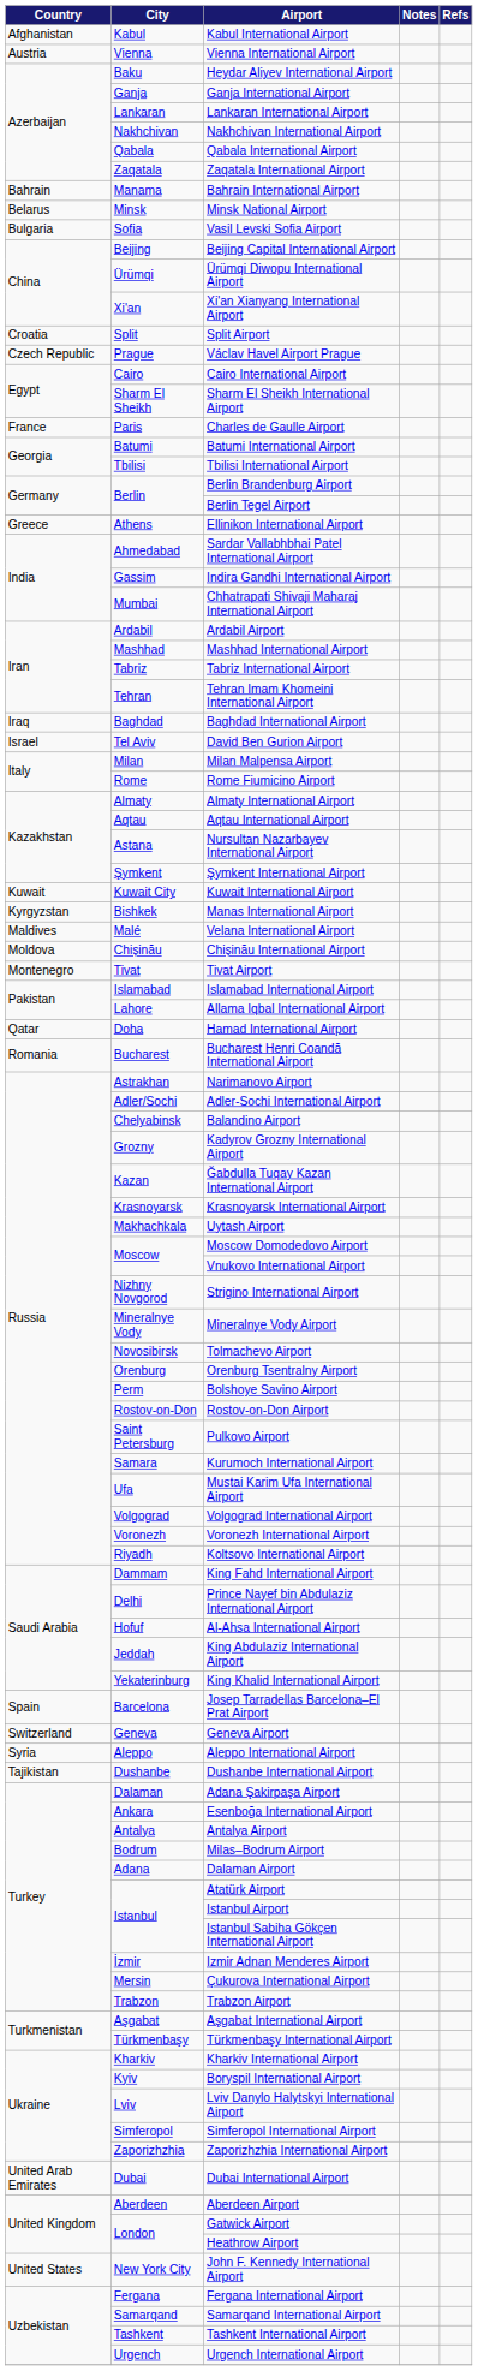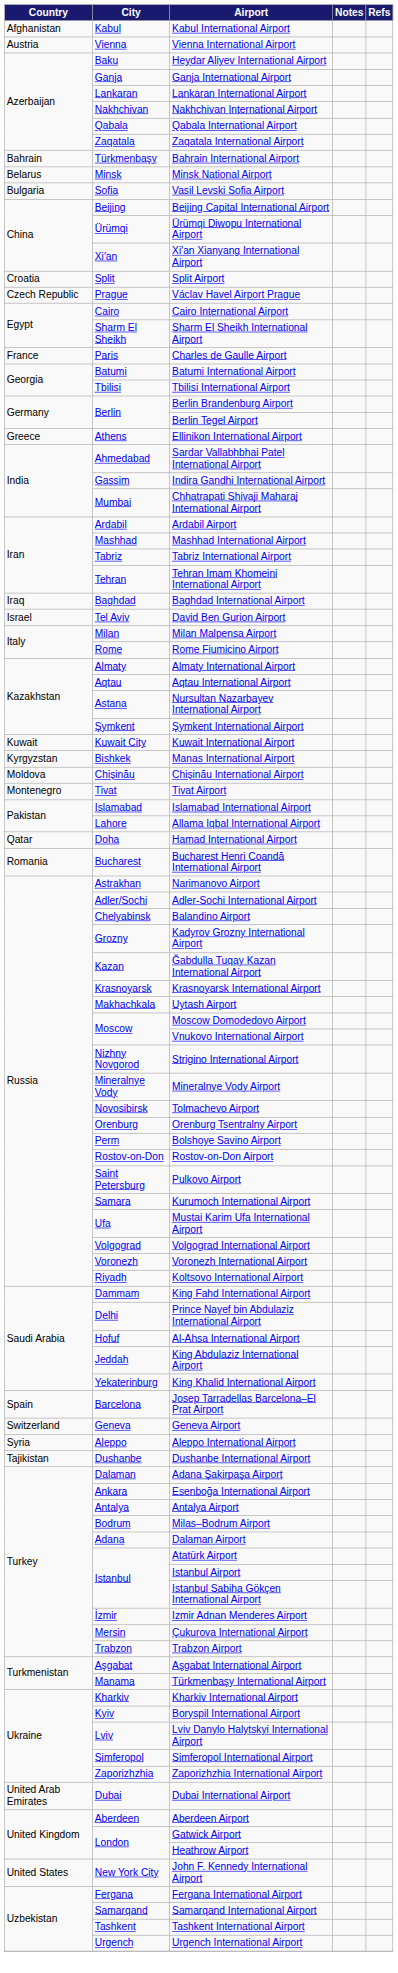Bahrain International Airport | City: Manama -> Türkmenbaşy
- row: Maldives | Malé | Velana International Airport
Türkmenbaşy International Airport | City: Türkmenbaşy -> Manama
